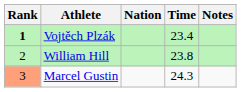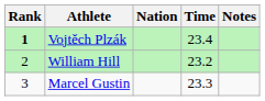William Hill | Time: 23.8 -> 23.2
Marcel Gustin | Rank: lightsalmon background -> no background
Marcel Gustin | Time: 24.3 -> 23.3
